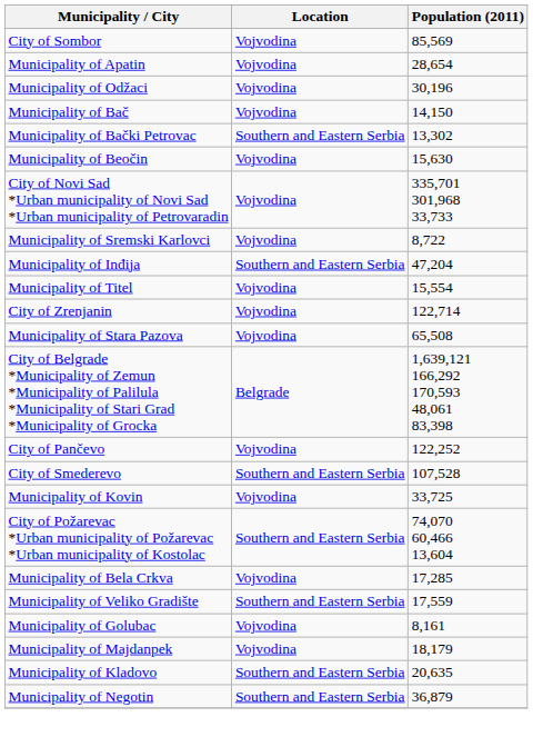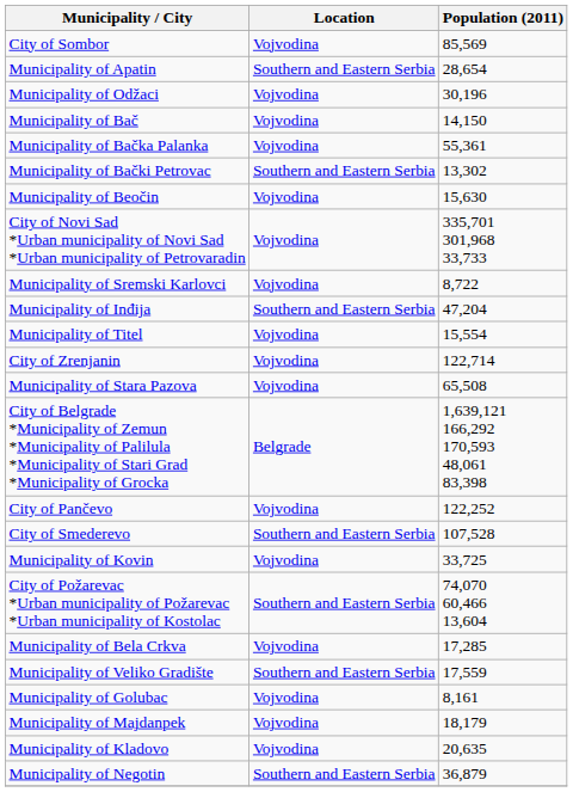Municipality of Apatin | Location: Vojvodina -> Southern and Eastern Serbia
+ row: Municipality of Bačka Palanka | Vojvodina | 55,361
Municipality of Kladovo | Location: Southern and Eastern Serbia -> Vojvodina
